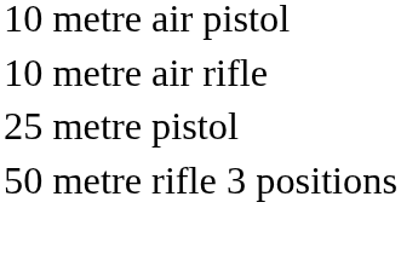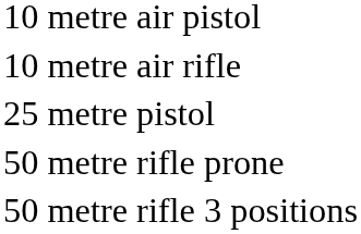+ row: 50 metre rifle prone
